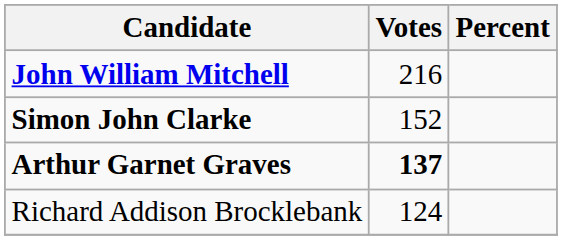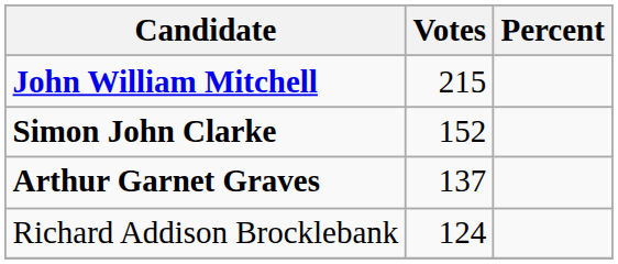John William Mitchell | Votes: 216 -> 215
Arthur Garnet Graves | Votes: bold -> normal
